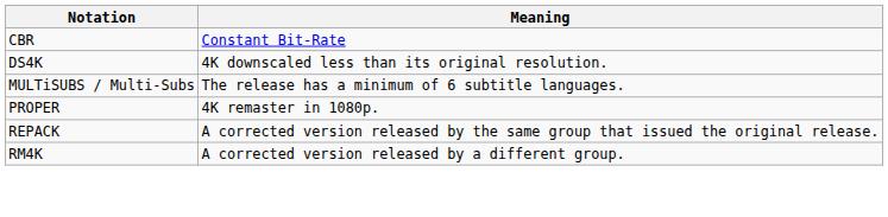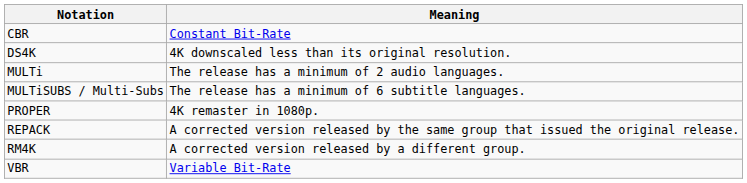+ row: MULTi | The release has a minimum of 2 audio languages.
+ row: VBR | Variable Bit-Rate
